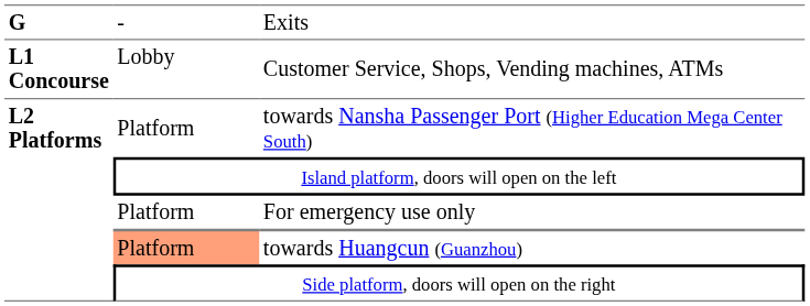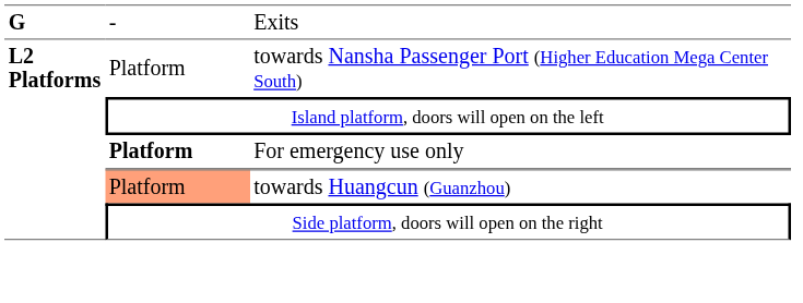- row: L1 Concourse | Lobby | Customer Service, Shops, Vending machines, ATMs
For emergency use only | column 2: normal -> bold
